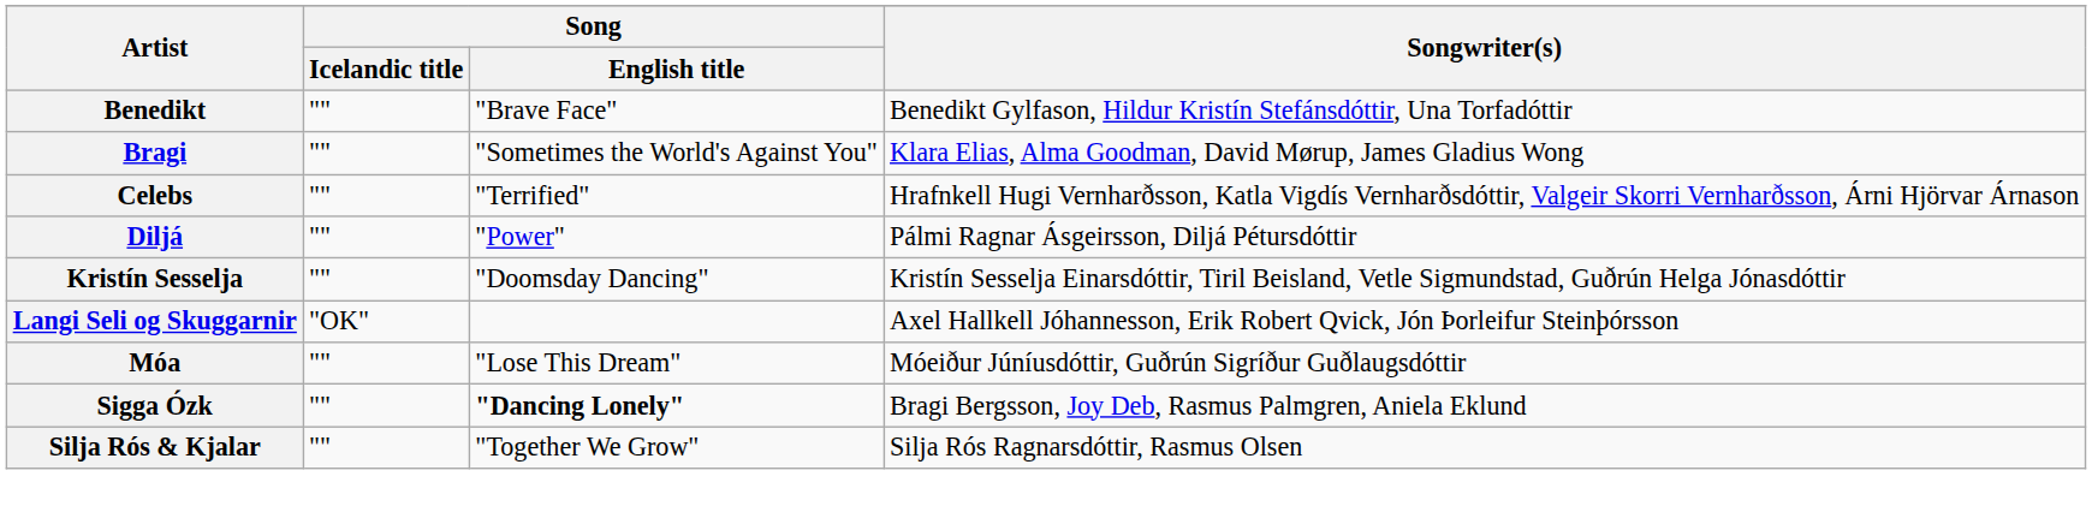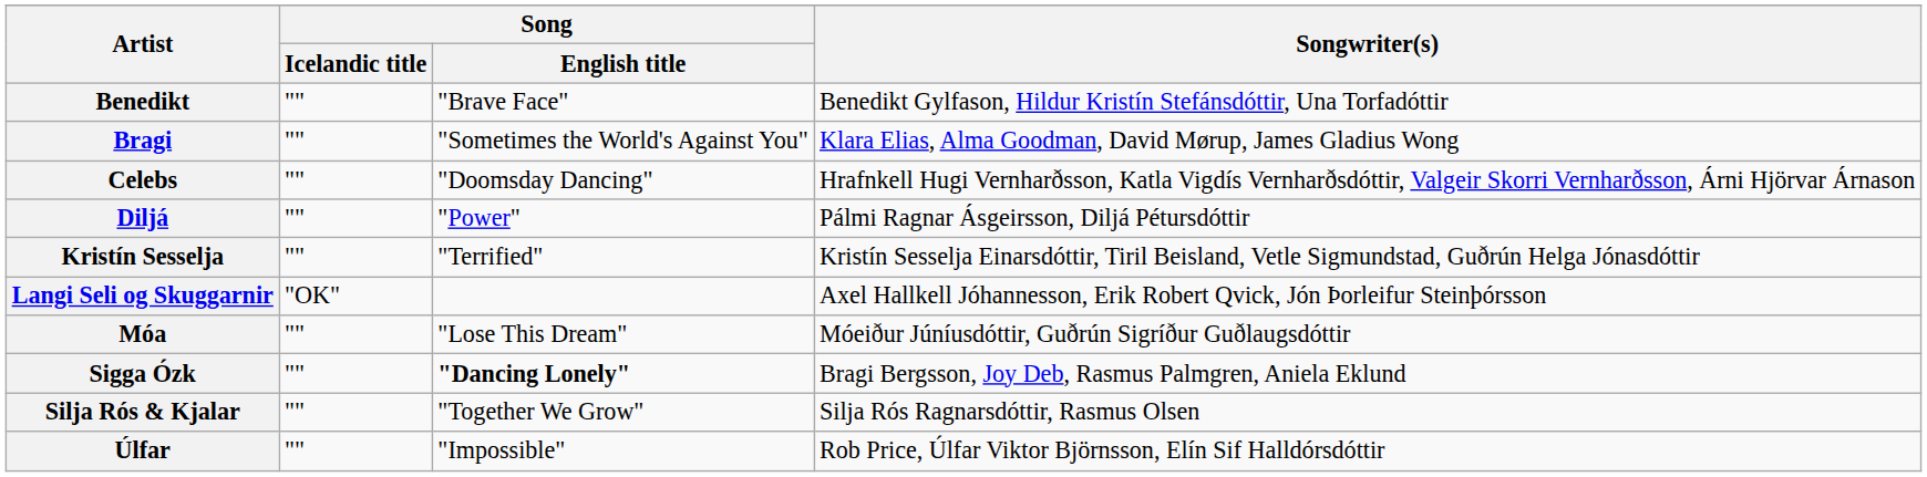Celebs | Song / English title: "Terrified" -> "Doomsday Dancing"
Kristín Sesselja | Song / English title: "Doomsday Dancing" -> "Terrified"
+ row: Úlfar | "" | "Impossible" | Rob Price, Úlfar Viktor Björnsson, Elín Sif Halldórsdóttir
